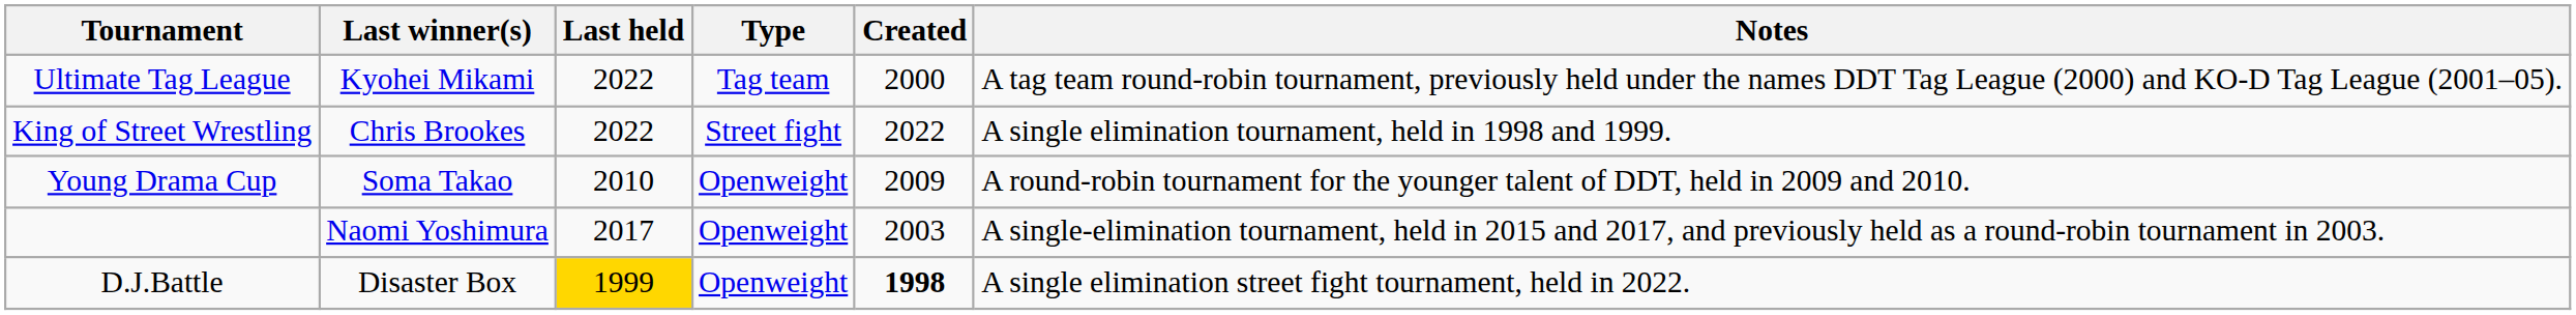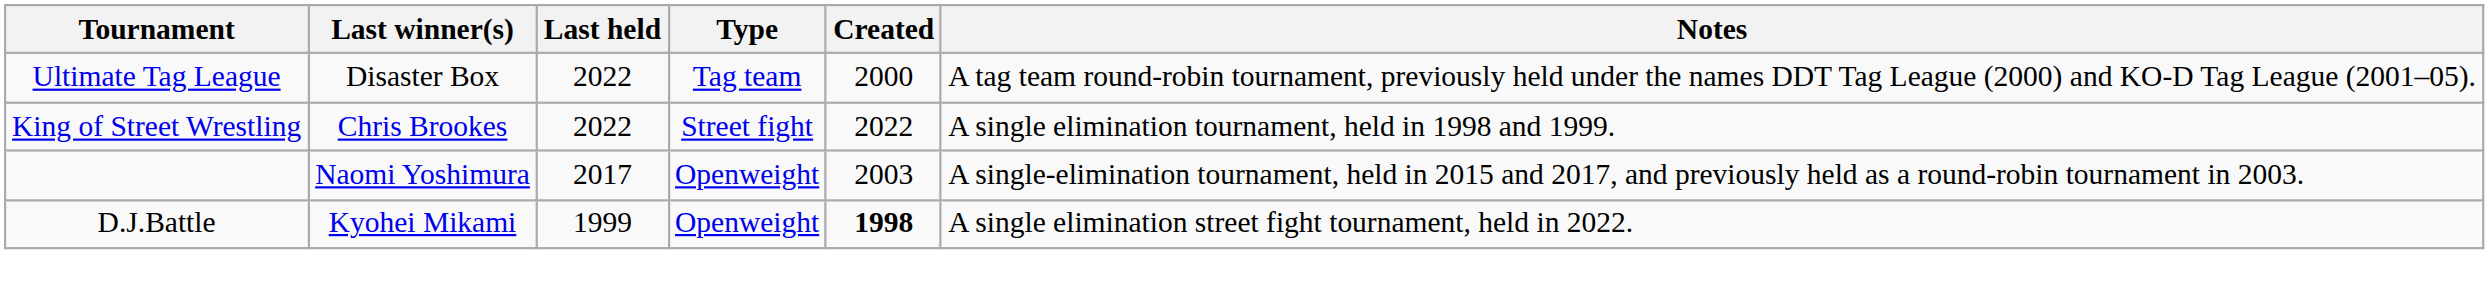Ultimate Tag League | Last winner(s): Kyohei Mikami -> Disaster Box
- row: Young Drama Cup | Soma Takao | 2010 | Openweight | 2009 | A round-robin tournament for the younger talent of DDT, held in 2009 and 2010.
D.J.Battle | Last winner(s): Disaster Box -> Kyohei Mikami
D.J.Battle | Last held: gold background -> no background
